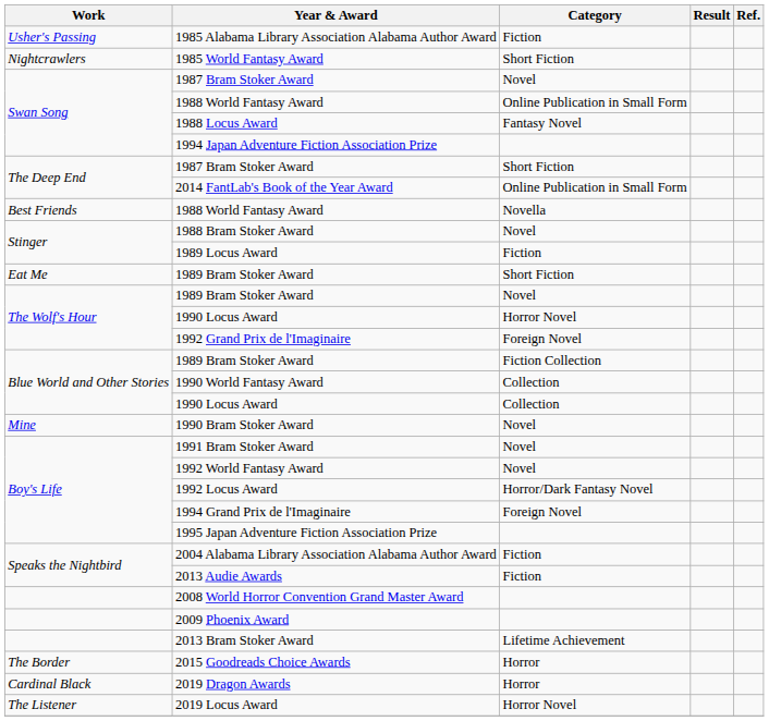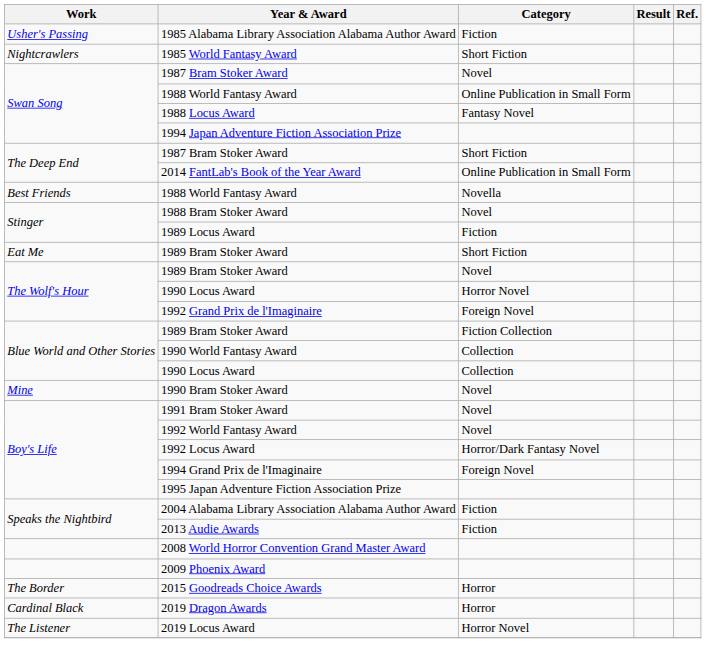- row: 2013 Bram Stoker Award | Lifetime Achievement
